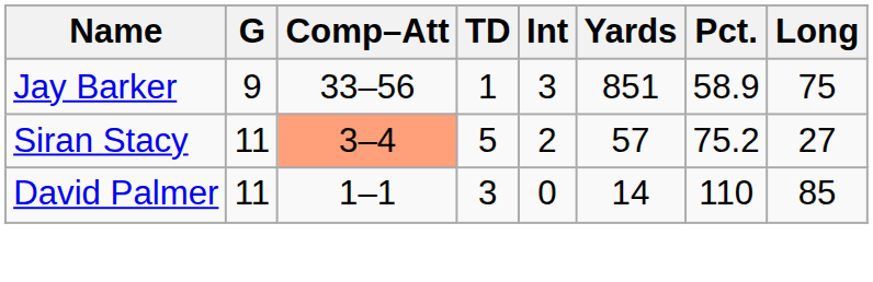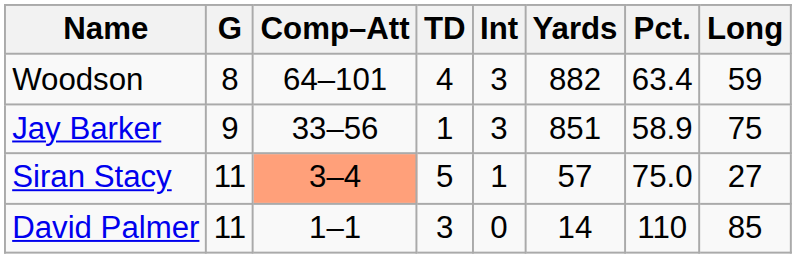+ row: Woodson | 8 | 64–101 | 4 | 3 | 882 | 63.4 | 59
Siran Stacy | Int: 2 -> 1
Siran Stacy | Pct.: 75.2 -> 75.0
